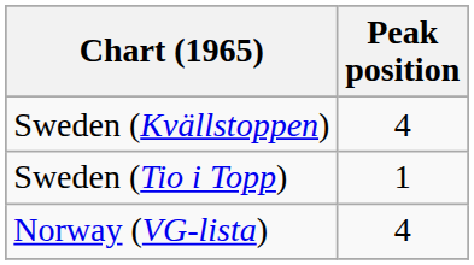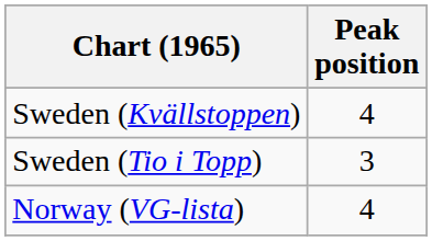Sweden (Tio i Topp) | Peak position: 1 -> 3
